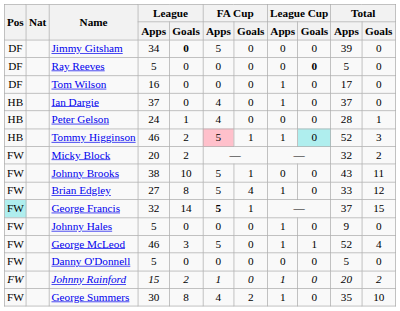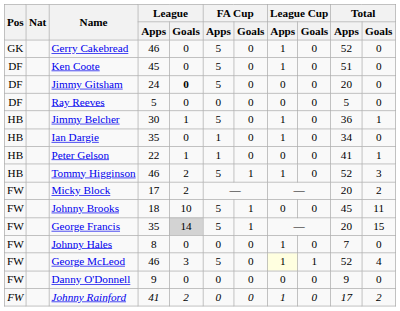+ row: GK | Gerry Cakebread | 46 | 0 | 5 | 0 | 1 | 0 | 52 | 0
+ row: DF | Ken Coote | 45 | 0 | 5 | 0 | 1 | 0 | 51 | 0
Jimmy Gitsham | League / Apps: 34 -> 24
Jimmy Gitsham | Total / Apps: 39 -> 20
Ray Reeves | League Cup / Goals: bold -> normal
- row: DF | Tom Wilson | 16 | 0 | 0 | 0 | 1 | 0 | 17 | 0
+ row: HB | Jimmy Belcher | 30 | 1 | 5 | 0 | 1 | 0 | 36 | 1
Ian Dargie | League / Apps: 37 -> 35
Ian Dargie | FA Cup / Apps: 4 -> 1
Ian Dargie | Total / Apps: 37 -> 34
Peter Gelson | League / Apps: 24 -> 22
Peter Gelson | FA Cup / Apps: 4 -> 1
Peter Gelson | Total / Apps: 28 -> 41
Tommy Higginson | FA Cup / Apps: pink background -> no background
Tommy Higginson | League Cup / Goals: paleturquoise background -> no background
Micky Block | League / Apps: 20 -> 17
Micky Block | Total / Apps: 32 -> 20
Johnny Brooks | League / Apps: 38 -> 18
Johnny Brooks | Total / Apps: 43 -> 45
- row: FW | Brian Edgley | 27 | 8 | 5 | 4 | 1 | 0 | 33 | 12
George Francis | Pos: paleturquoise background -> no background
George Francis | League / Apps: 32 -> 35
George Francis | League / Goals: no background -> lightgrey background
George Francis | FA Cup / Apps: bold -> normal
George Francis | Total / Apps: 37 -> 20
Johnny Hales | League / Apps: 5 -> 8
Johnny Hales | Total / Apps: 9 -> 7
George McLeod | League Cup / Apps: no background -> lightyellow background
Danny O'Donnell | League / Apps: 5 -> 9
Danny O'Donnell | Total / Apps: 5 -> 9
Johnny Rainford | League / Apps: 15 -> 41
Johnny Rainford | FA Cup / Apps: 1 -> 0
Johnny Rainford | Total / Apps: 20 -> 17
- row: FW | George Summers | 30 | 8 | 4 | 2 | 1 | 0 | 35 | 10
